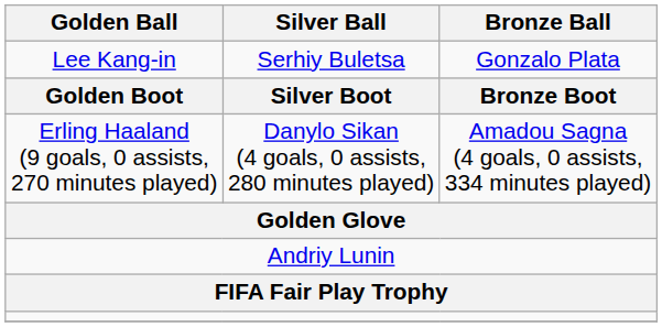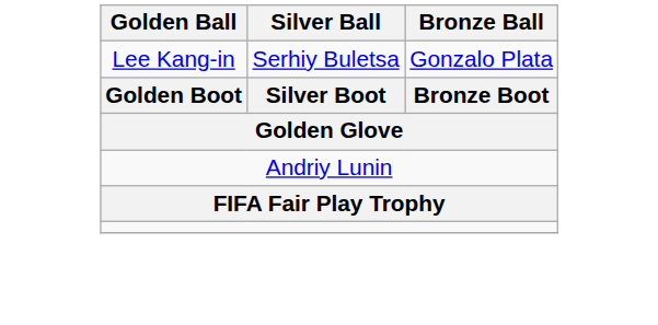- row: Erling Haaland (9 goals, 0 assists, 270 minutes played) | Danylo Sikan (4 goals, 0 assists, 280 minutes played) | Amadou Sagna (4 goals, 0 assists, 334 minutes played)
